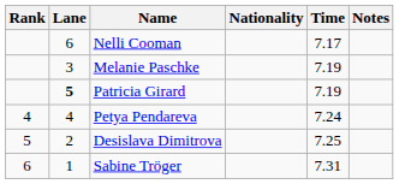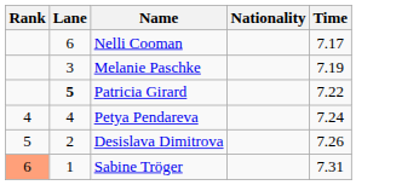- column: Notes
Patricia Girard | Time: 7.19 -> 7.22
Desislava Dimitrova | Time: 7.25 -> 7.26
Sabine Tröger | Rank: no background -> lightsalmon background
